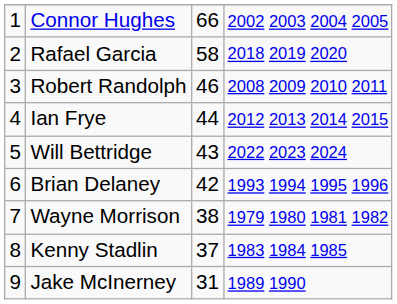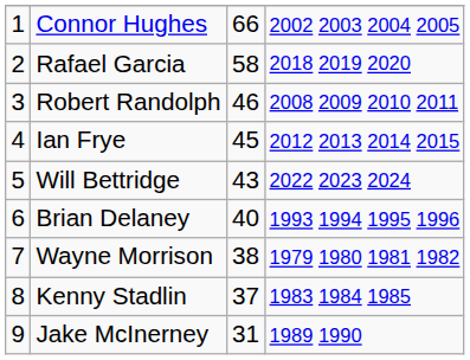Ian Frye | column 3: 44 -> 45
Brian Delaney | column 3: 42 -> 40
